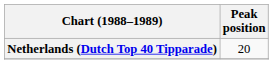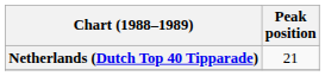Netherlands (Dutch Top 40 Tipparade) | Peak position: 20 -> 21
